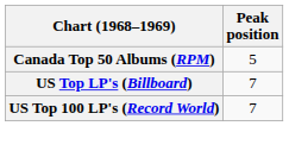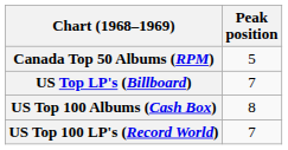+ row: US Top 100 Albums (Cash Box) | 8
